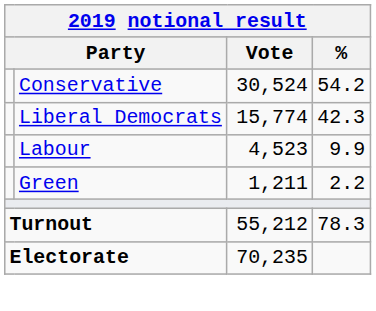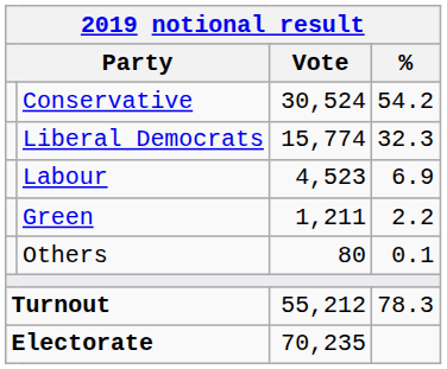Liberal Democrats | %: 42.3 -> 32.3
Labour | %: 9.9 -> 6.9
+ row: Others | 80 | 0.1
